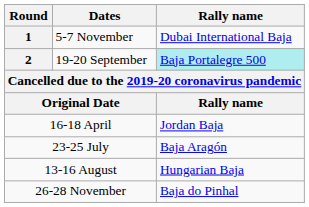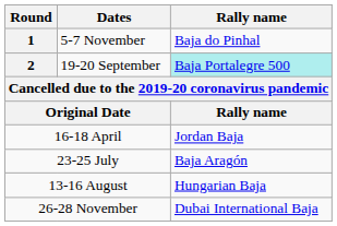1 | Rally name: Dubai International Baja -> Baja do Pinhal
26-28 November | Rally name: Baja do Pinhal -> Dubai International Baja
